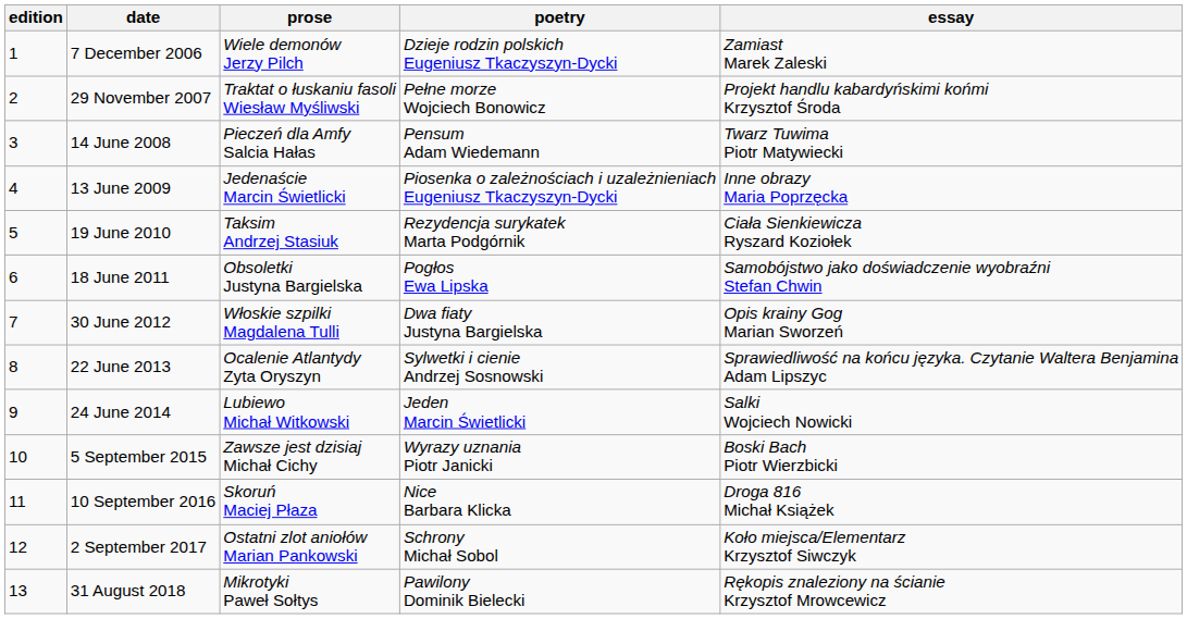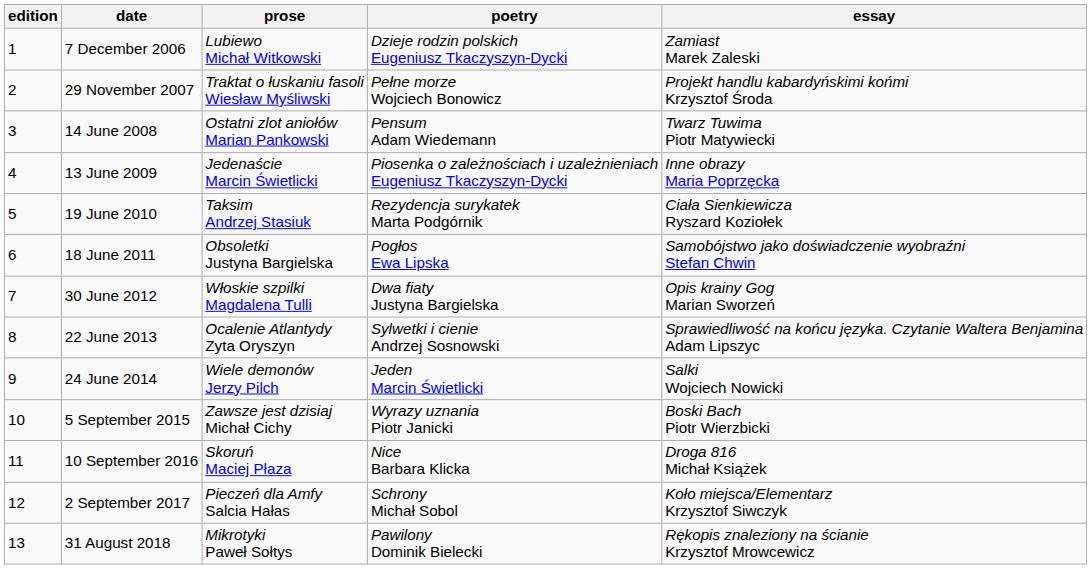7 December 2006 | prose: Wiele demonów Jerzy Pilch -> Lubiewo Michał Witkowski
14 June 2008 | prose: Pieczeń dla Amfy Salcia Hałas -> Ostatni zlot aniołów Marian Pankowski
24 June 2014 | prose: Lubiewo Michał Witkowski -> Wiele demonów Jerzy Pilch
2 September 2017 | prose: Ostatni zlot aniołów Marian Pankowski -> Pieczeń dla Amfy Salcia Hałas
